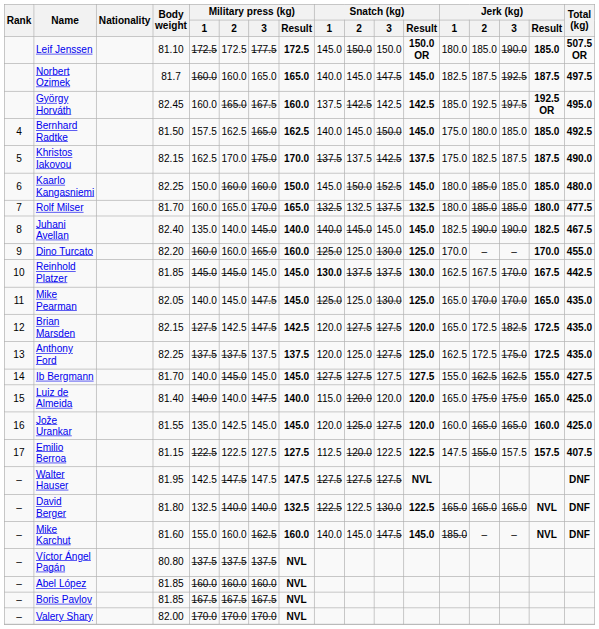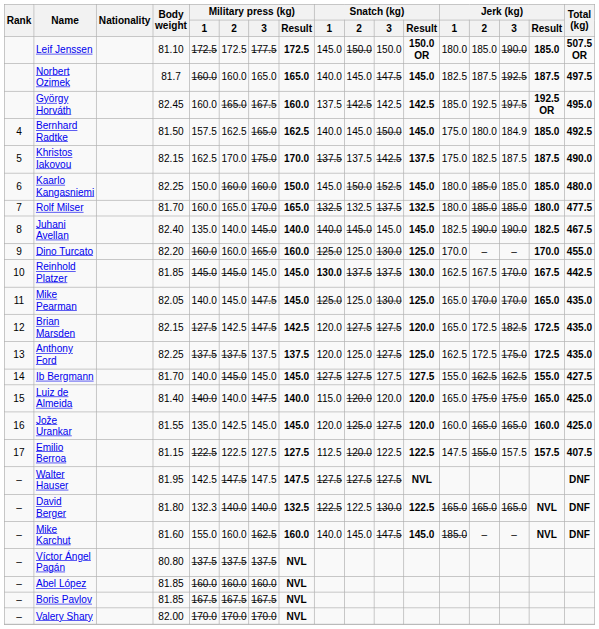Bernhard Radtke | Jerk (kg) / 3: 185.0 -> 184.9
David Berger | Military press (kg) / 1: 132.5 -> 132.3
